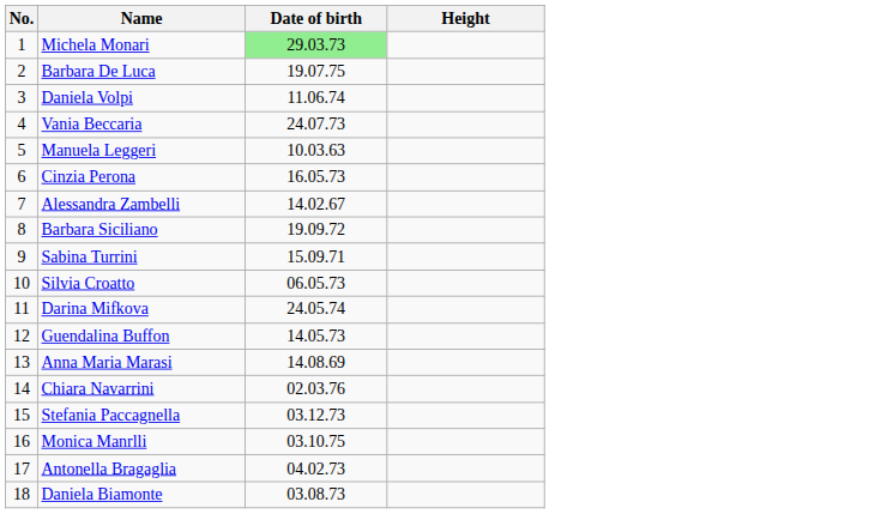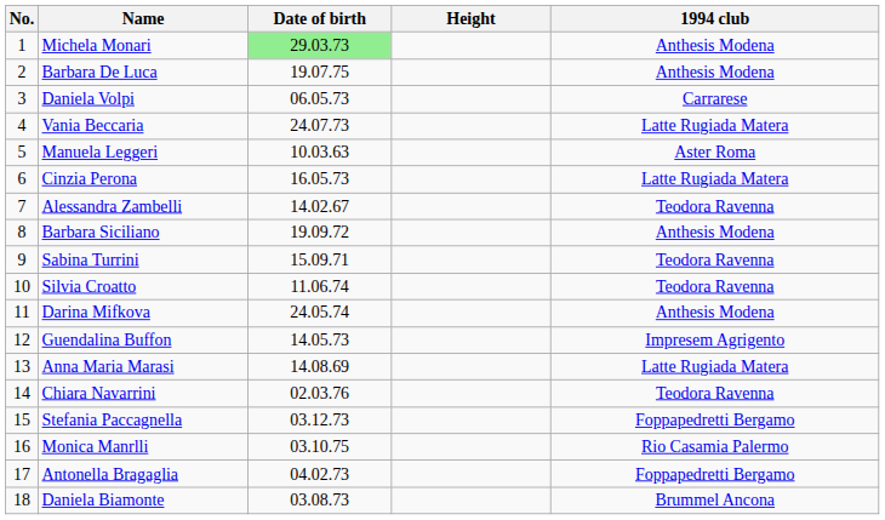+ column: 1994 club | Anthesis Modena | Anthesis Modena | Carrarese | Latte Rugiada Matera | Aster Roma | Latte Rugiada Matera | Teodora Ravenna | Anthesis Modena | Teodora Ravenna | Teodora Ravenna | Anthesis Modena | Impresem Agrigento | Latte Rugiada Matera | Teodora Ravenna | Foppapedretti Bergamo | Rio Casamia Palermo | Foppapedretti Bergamo | Brummel Ancona
Daniela Volpi | Date of birth: 11.06.74 -> 06.05.73
Silvia Croatto | Date of birth: 06.05.73 -> 11.06.74
